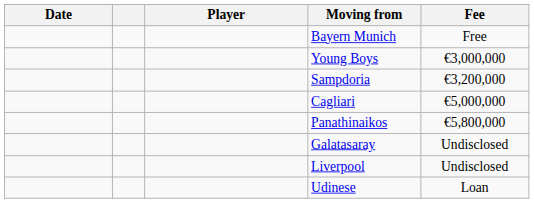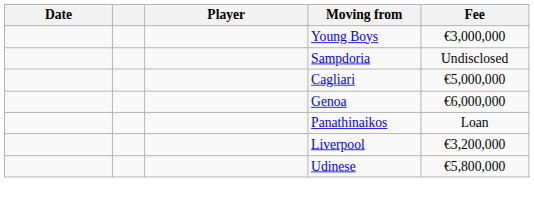- row: Bayern Munich | Free
Sampdoria | Fee: €3,200,000 -> Undisclosed
+ row: Genoa | €6,000,000
Panathinaikos | Fee: €5,800,000 -> Loan
- row: Galatasaray | Undisclosed
Liverpool | Fee: Undisclosed -> €3,200,000
Udinese | Fee: Loan -> €5,800,000
